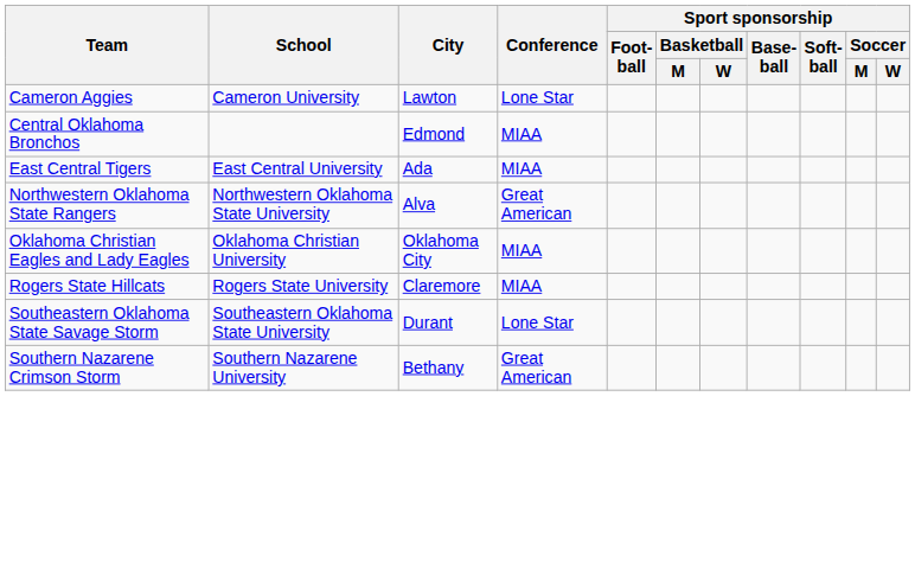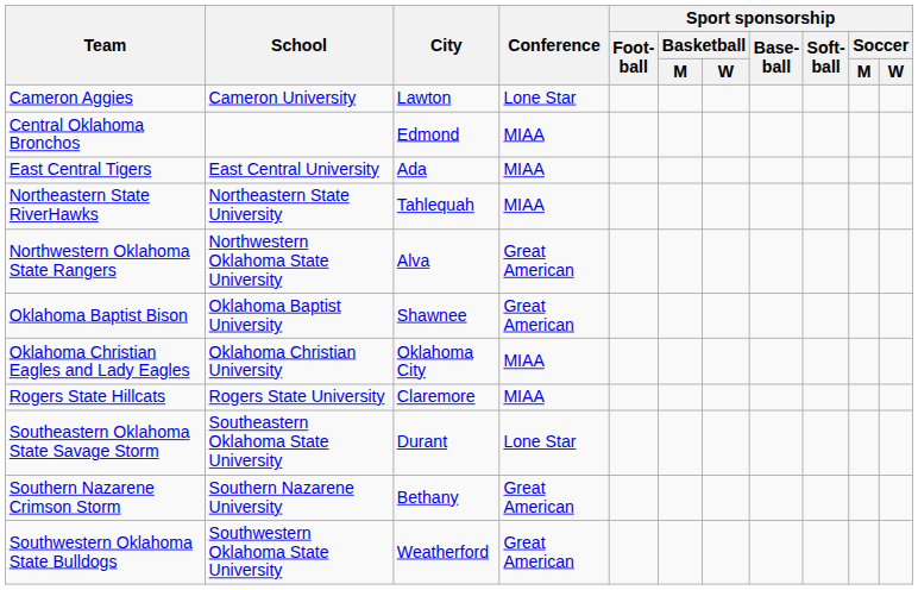+ row: Northeastern State RiverHawks | Northeastern State University | Tahlequah | MIAA
+ row: Oklahoma Baptist Bison | Oklahoma Baptist University | Shawnee | Great American
+ row: Southwestern Oklahoma State Bulldogs | Southwestern Oklahoma State University | Weatherford | Great American
